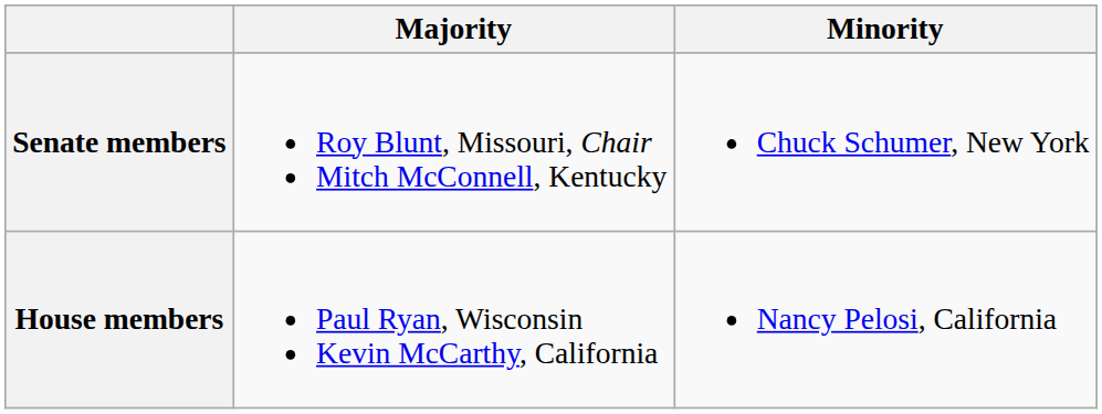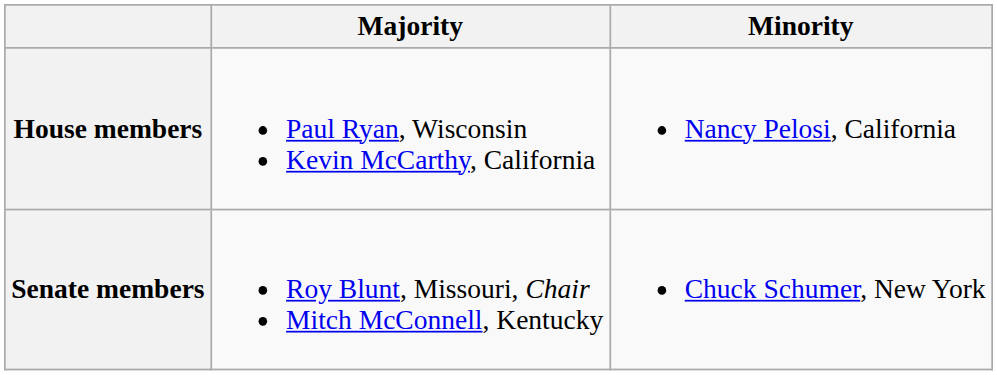rows swapped: Senate members <-> House members
